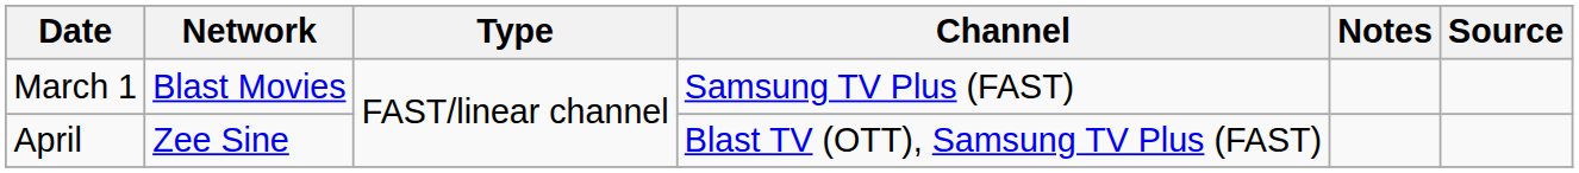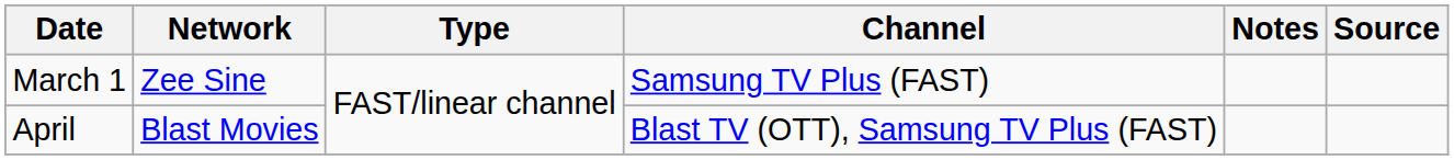March 1 | Network: Blast Movies -> Zee Sine
April | Network: Zee Sine -> Blast Movies
